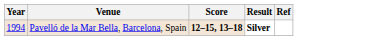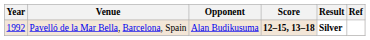+ column: Opponent | Alan Budikusuma
Pavelló de la Mar Bella, Barcelona, Spain | Year: 1994 -> 1992
